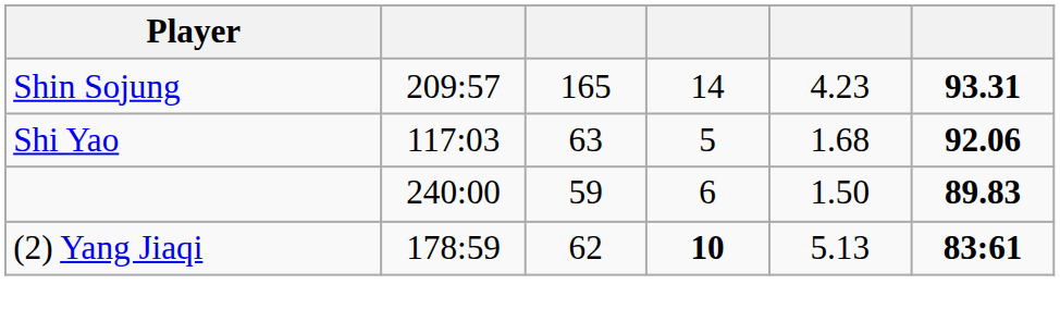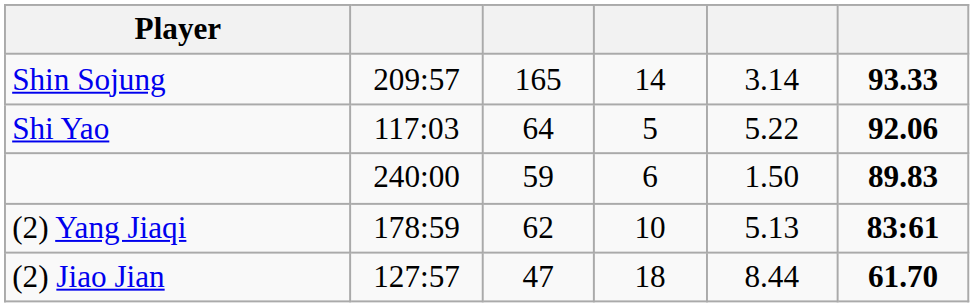Shin Sojung | column 5: 4.23 -> 3.14
Shin Sojung | column 6: 93.31 -> 93.33
Shi Yao | column 3: 63 -> 64
Shi Yao | column 5: 1.68 -> 5.22
(2) Yang Jiaqi | column 4: bold -> normal
+ row: (2) Jiao Jian | 127:57 | 47 | 18 | 8.44 | 61.70
